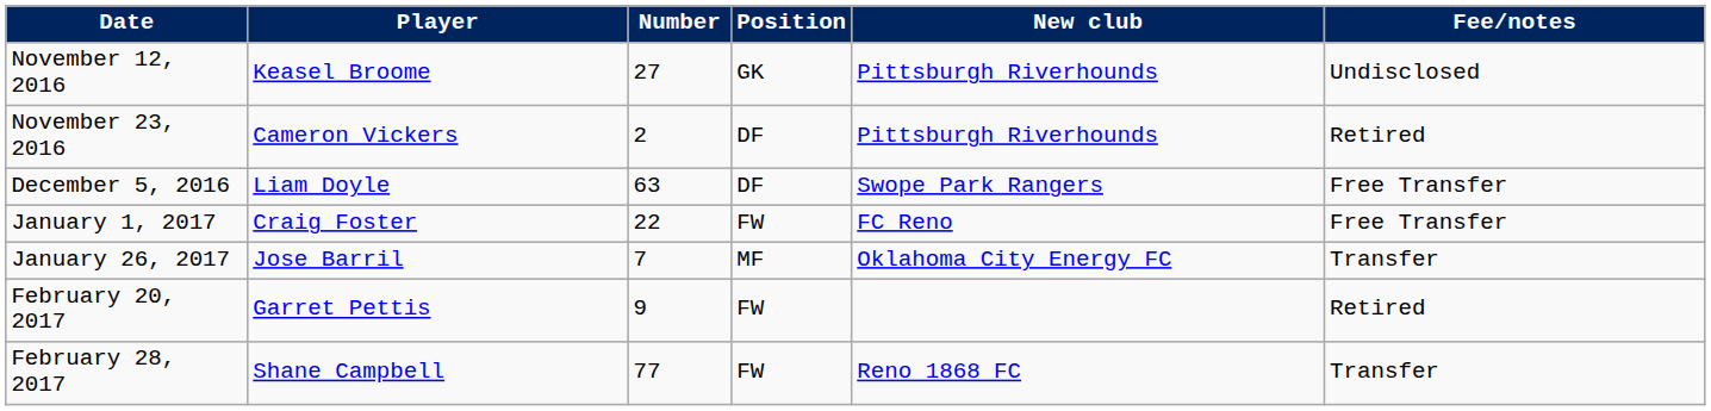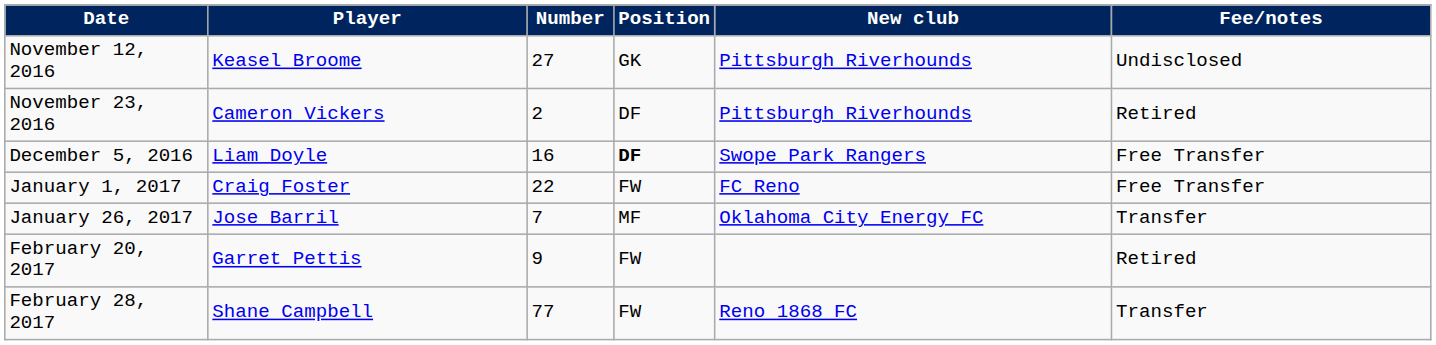December 5, 2016 | Number: 63 -> 16
December 5, 2016 | Position: normal -> bold
